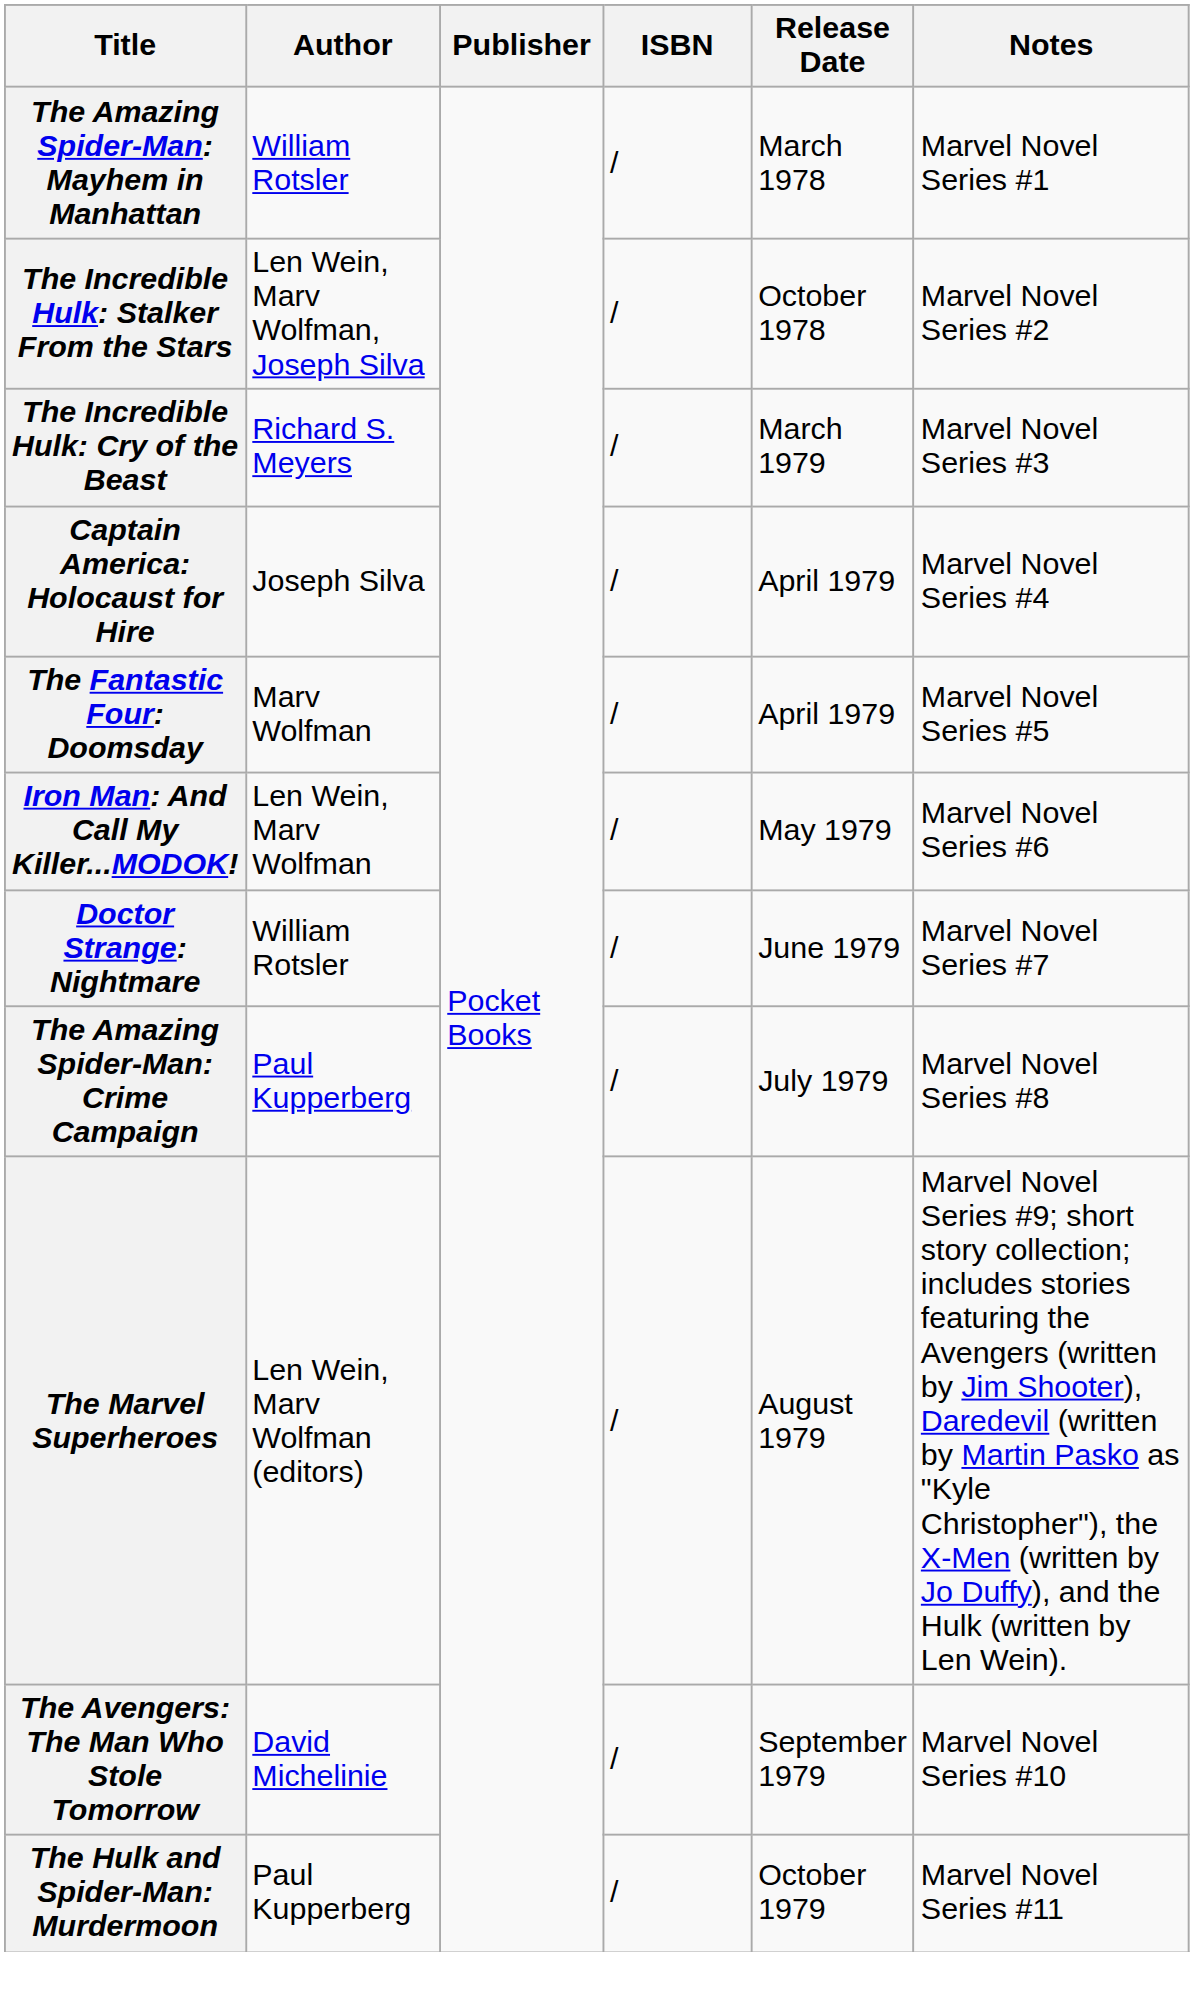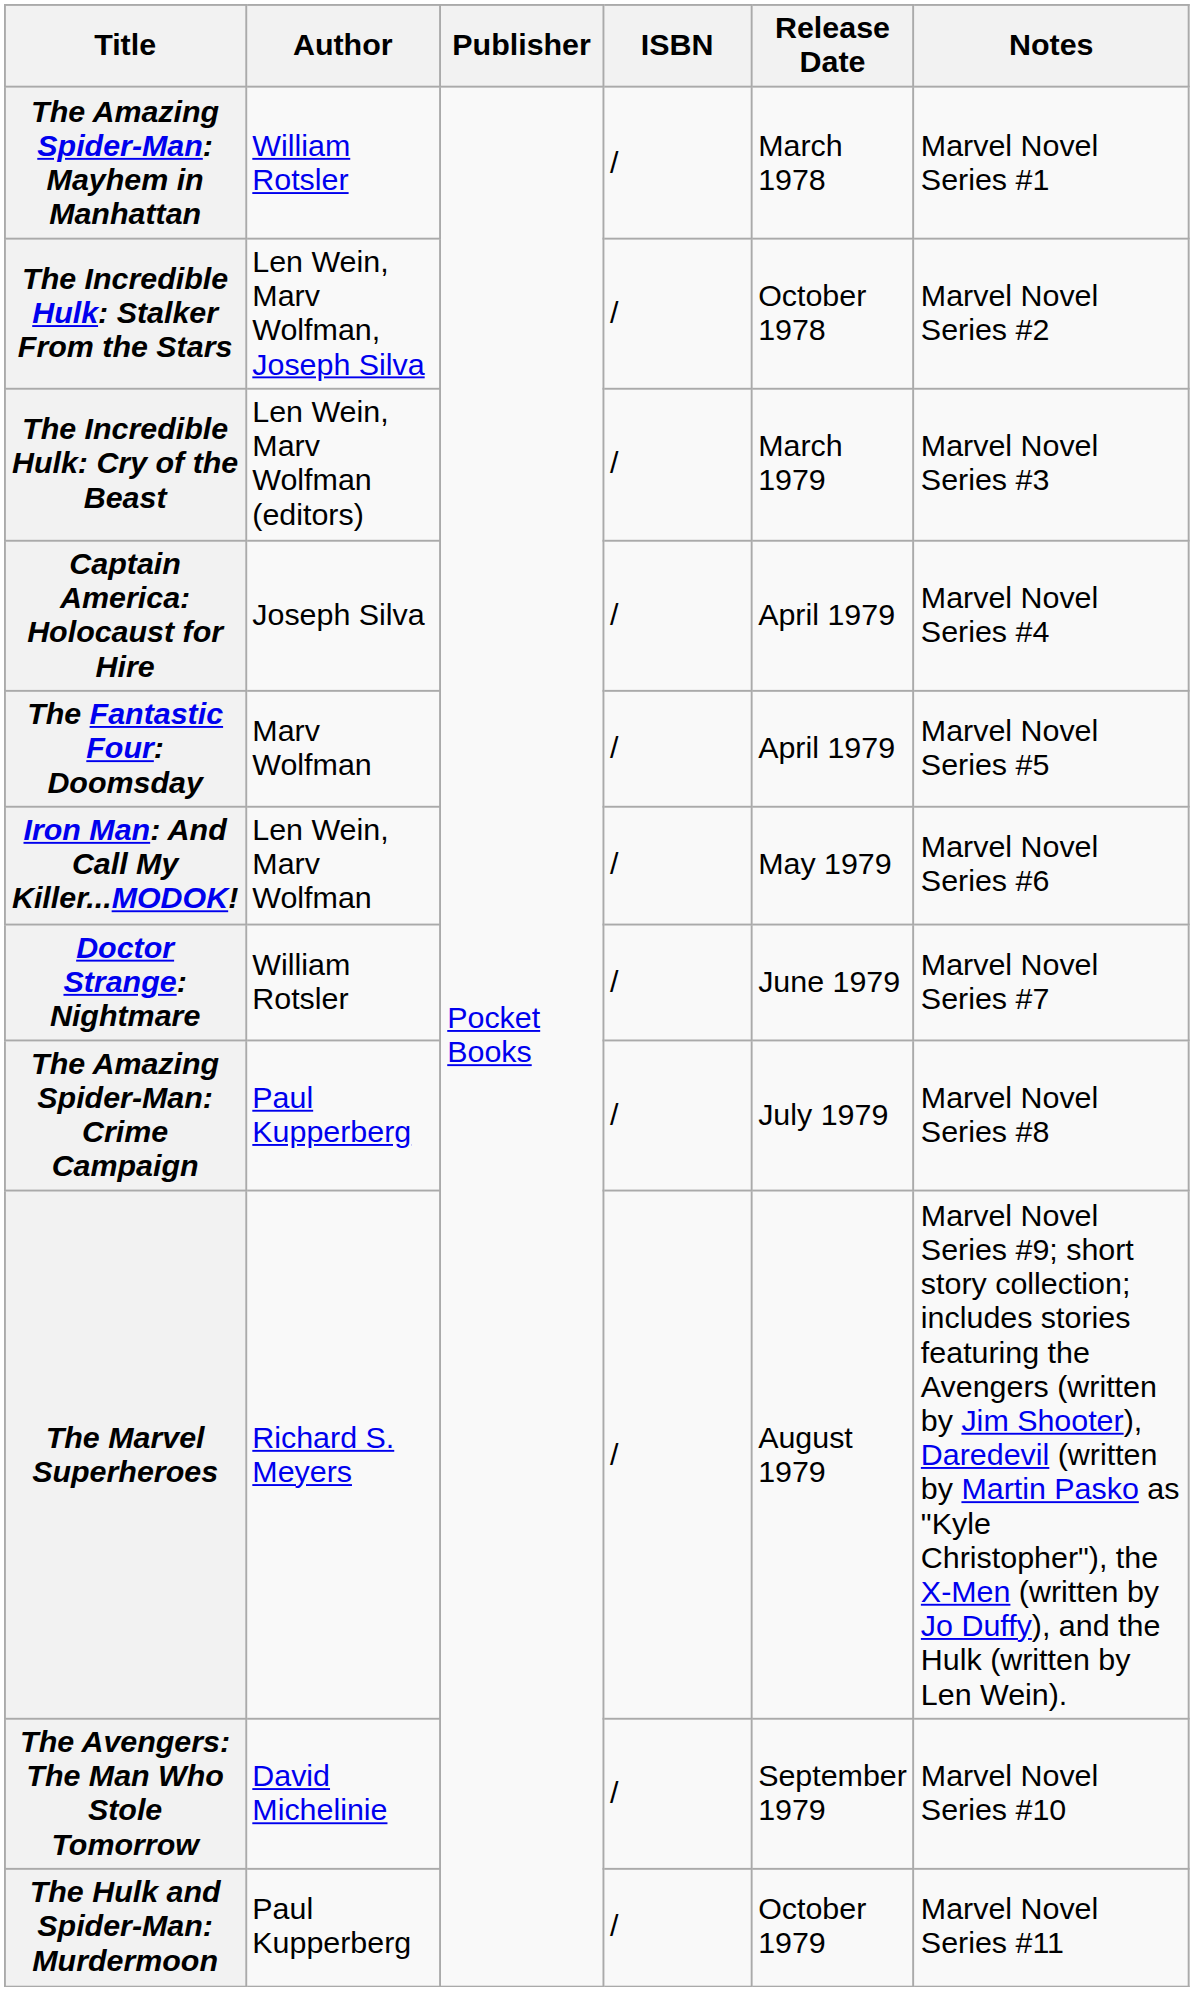The Incredible Hulk: Cry of the Beast | Author: Richard S. Meyers -> Len Wein, Marv Wolfman (editors)
The Marvel Superheroes | Author: Len Wein, Marv Wolfman (editors) -> Richard S. Meyers
